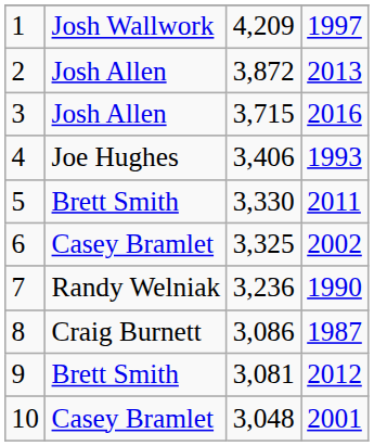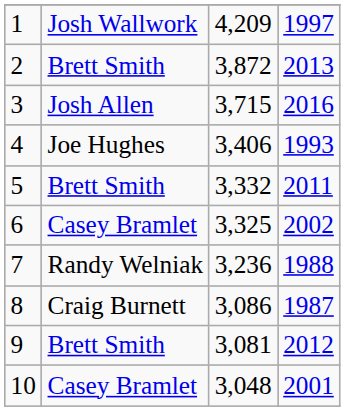2 | column 2: Josh Allen -> Brett Smith
5 | column 3: 3,330 -> 3,332
7 | column 4: 1990 -> 1988
